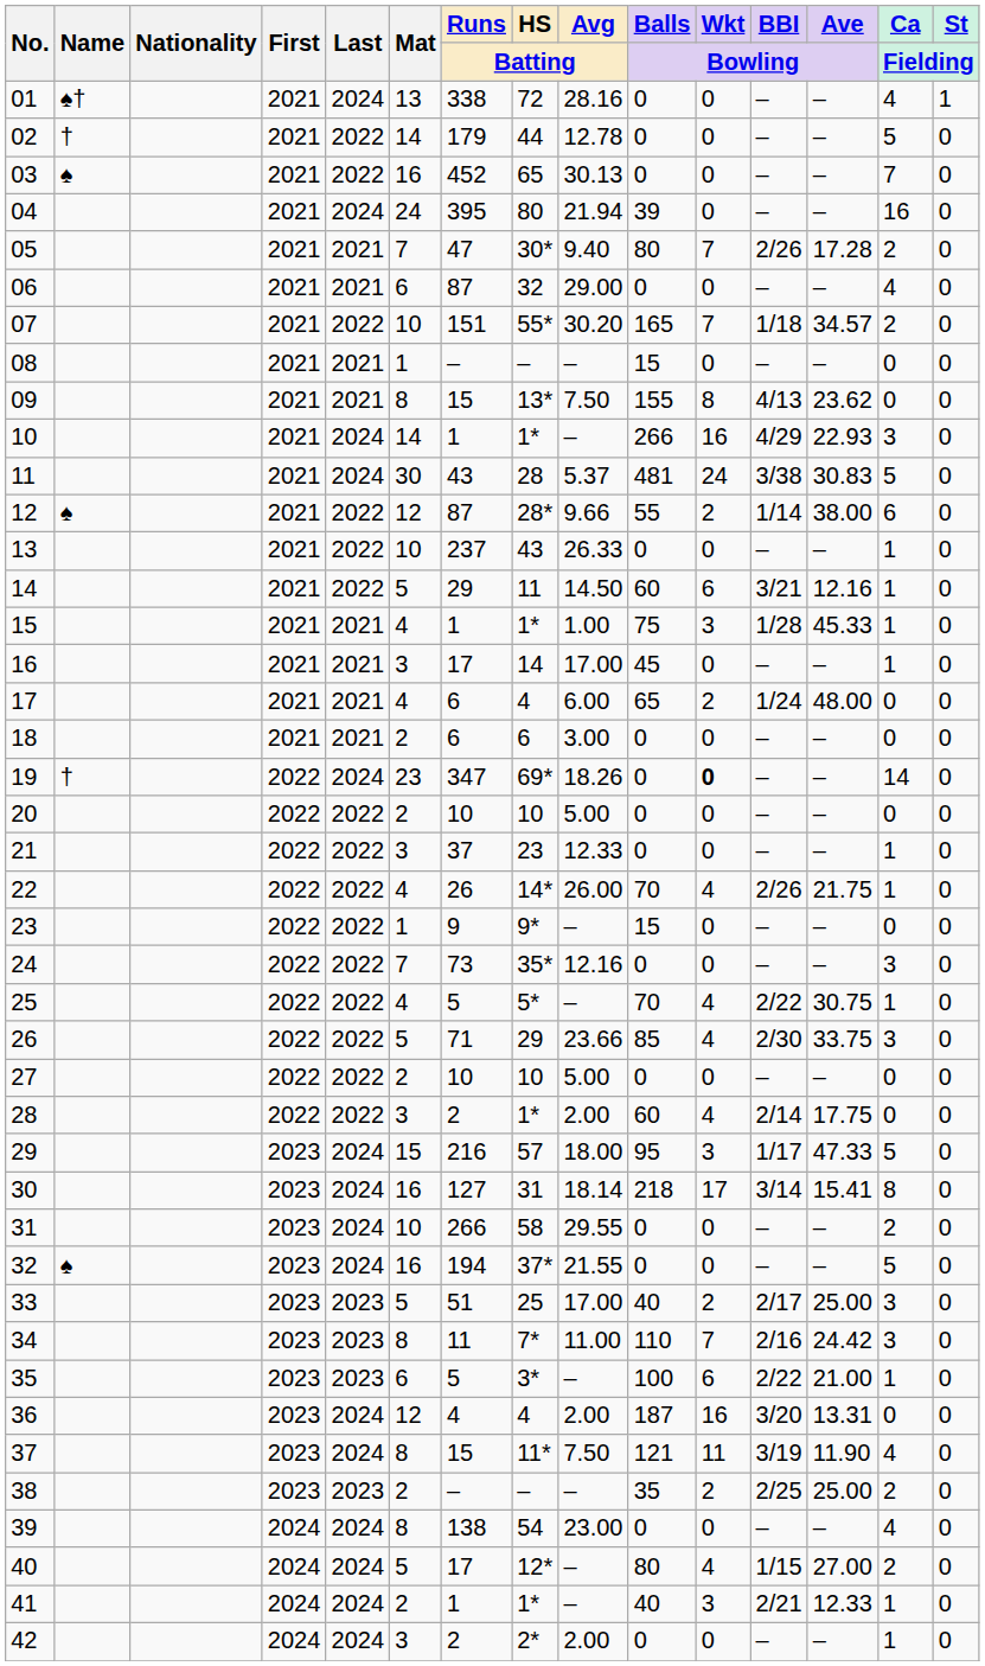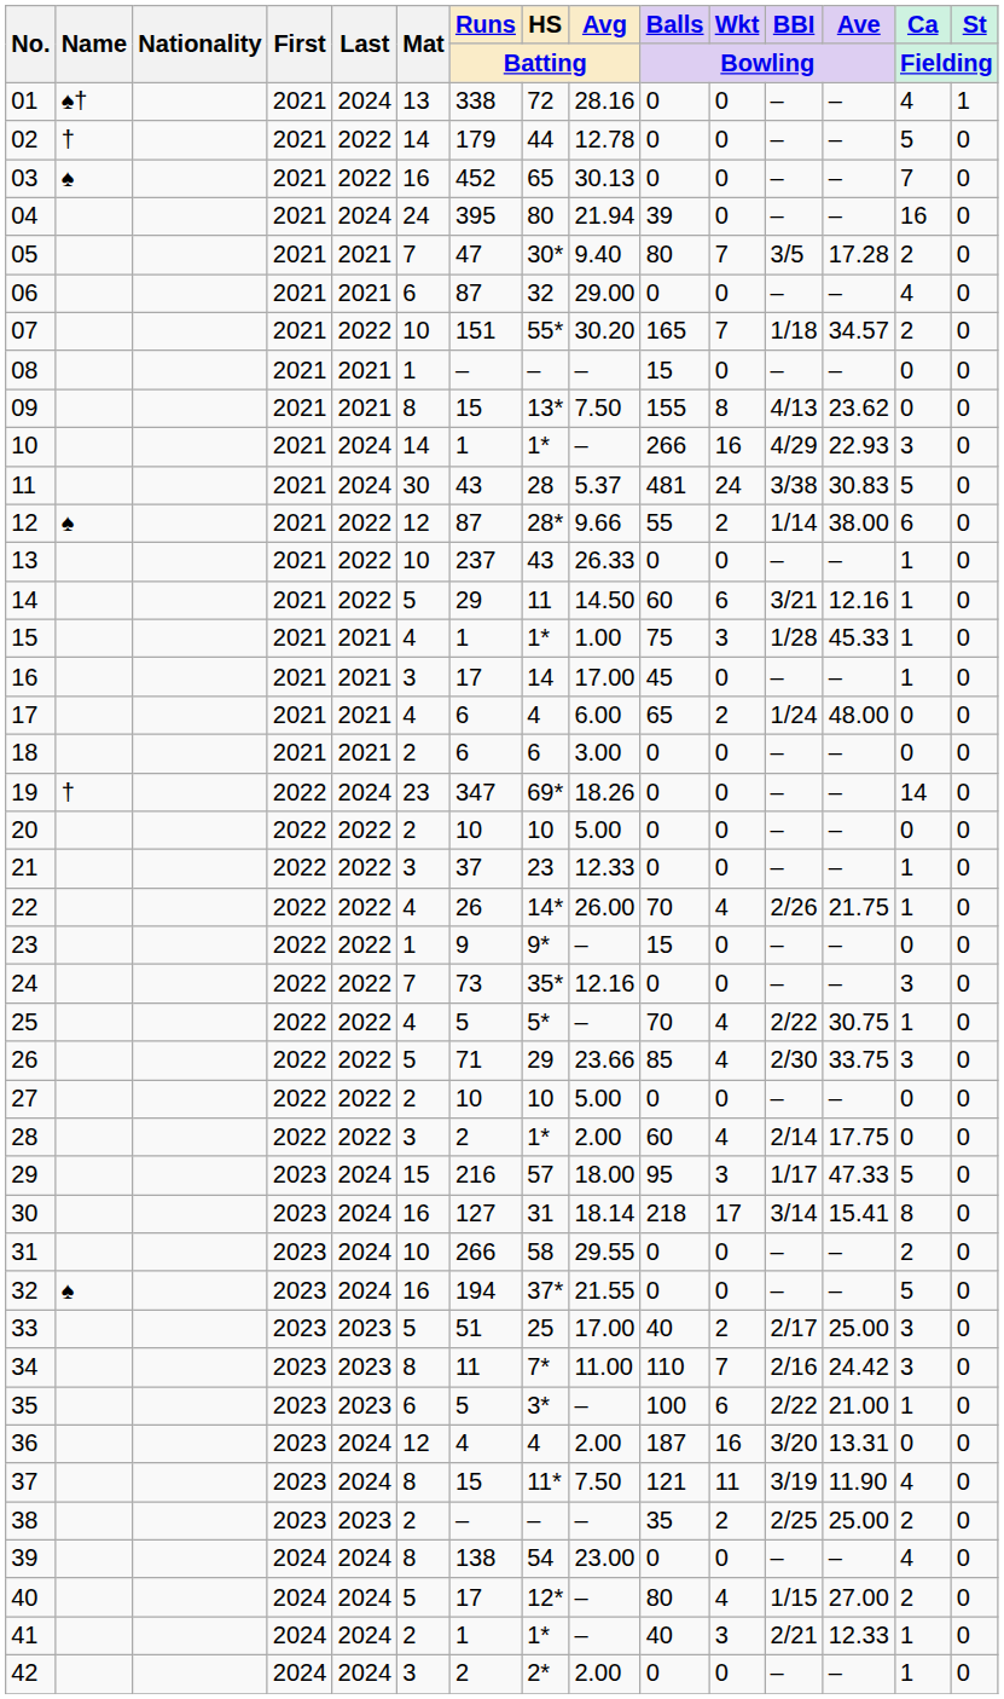05 | BBI / Bowling: 2/26 -> 3/5
19 | Wkt / Bowling: bold -> normal
